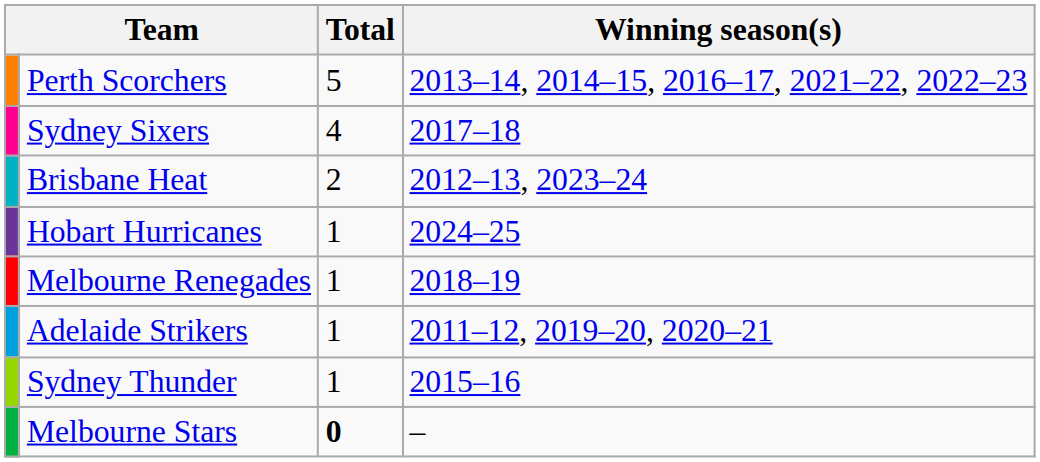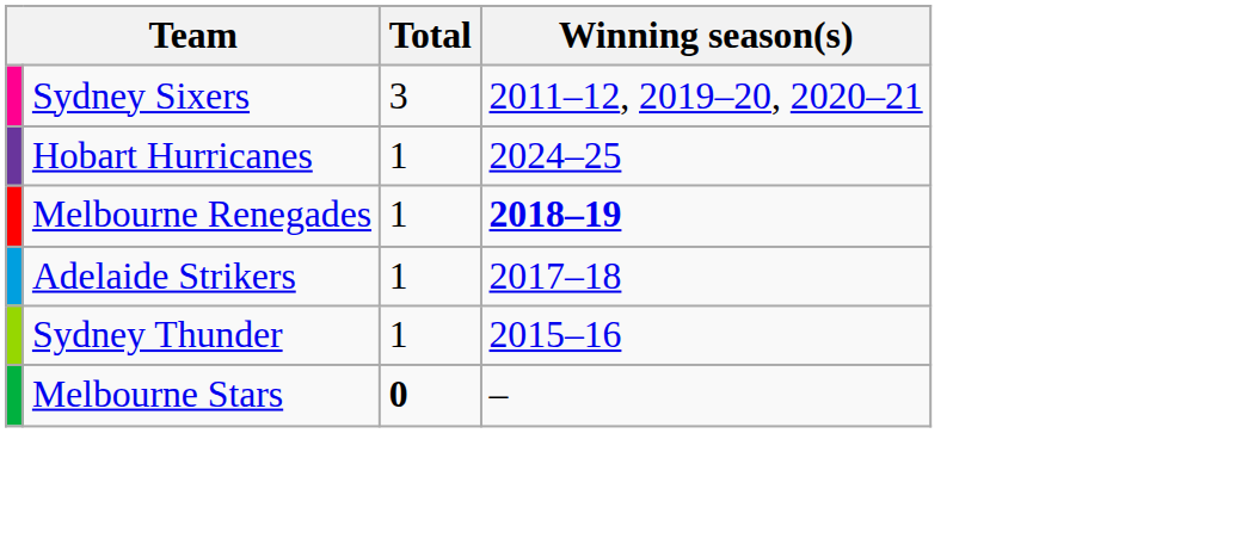- row: Perth Scorchers | 5 | 2013–14, 2014–15, 2016–17, 2021–22, 2022–23
Sydney Sixers | Total: 4 -> 3
Sydney Sixers | Winning season(s): 2017–18 -> 2011–12, 2019–20, 2020–21
- row: Brisbane Heat | 2 | 2012–13, 2023–24
Melbourne Renegades | Winning season(s): normal -> bold
Adelaide Strikers | Winning season(s): 2011–12, 2019–20, 2020–21 -> 2017–18
